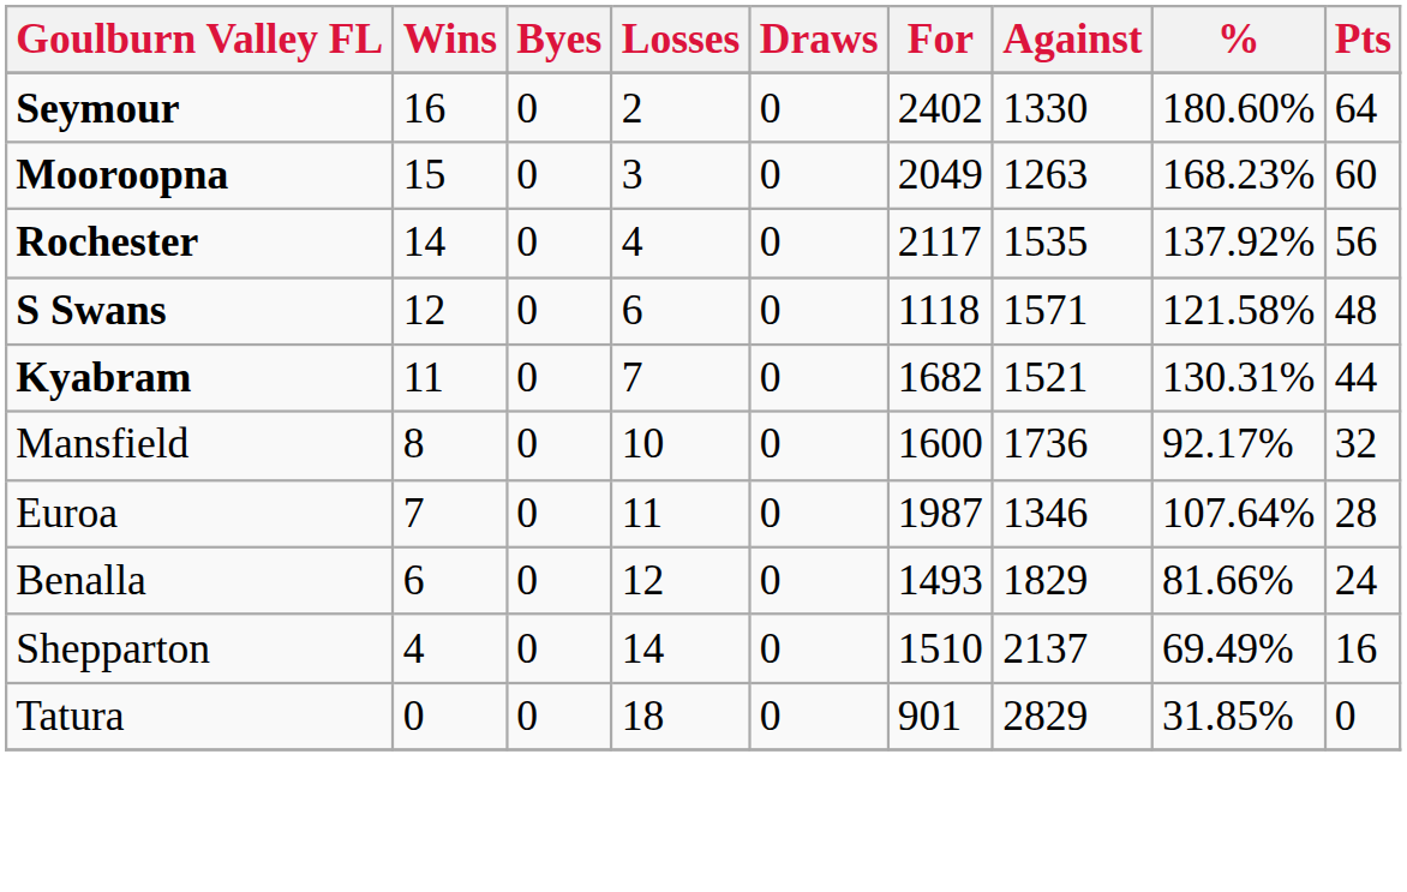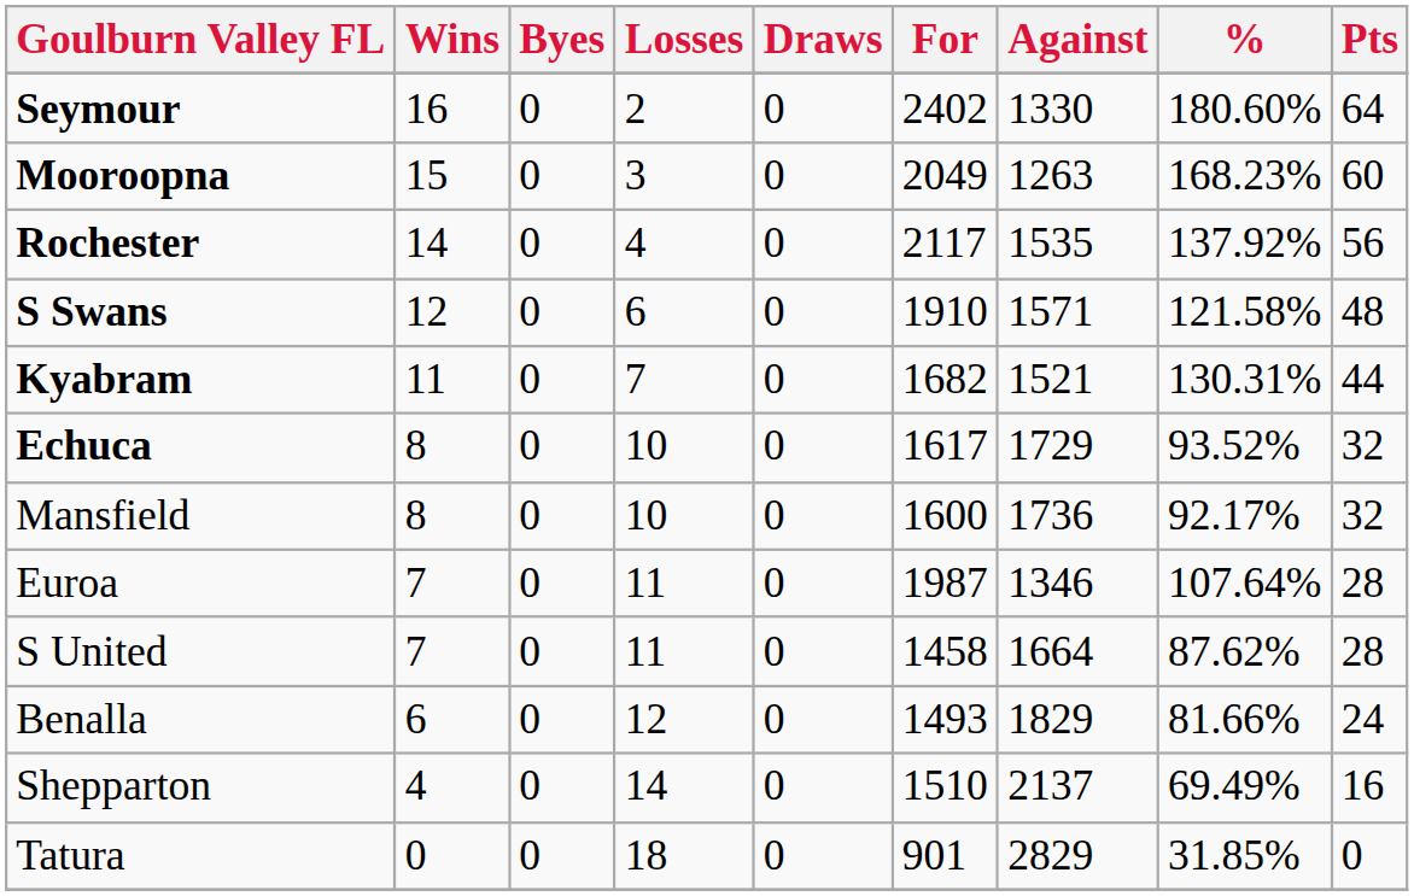S Swans | For: 1118 -> 1910
+ row: Echuca | 8 | 0 | 10 | 0 | 1617 | 1729 | 93.52% | 32
+ row: S United | 7 | 0 | 11 | 0 | 1458 | 1664 | 87.62% | 28
